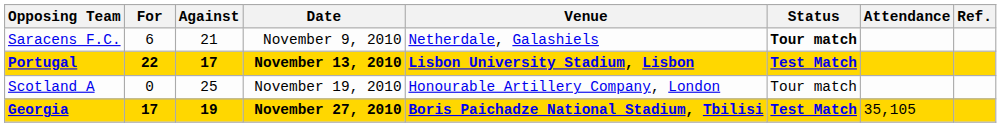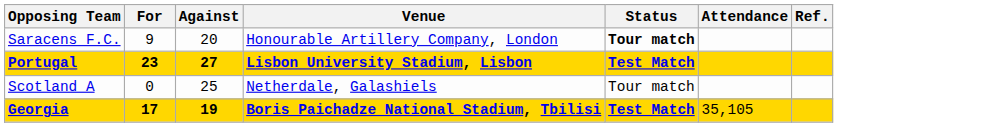- column: Date | November 9, 2010 | November 13, 2010 | November 19, 2010 | November 27, 2010
Saracens F.C. | For: 6 -> 9
Saracens F.C. | Against: 21 -> 20
Saracens F.C. | Venue: Netherdale, Galashiels -> Honourable Artillery Company, London
Portugal | For: 22 -> 23
Portugal | Against: 17 -> 27
Scotland A | Venue: Honourable Artillery Company, London -> Netherdale, Galashiels
